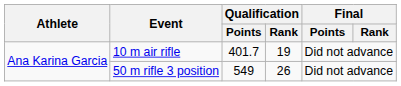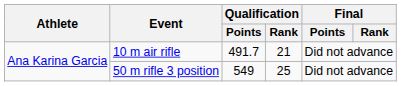10 m air rifle | Qualification / Points: 401.7 -> 491.7
10 m air rifle | Qualification / Rank: 19 -> 21
50 m rifle 3 position | Qualification / Rank: 26 -> 25
